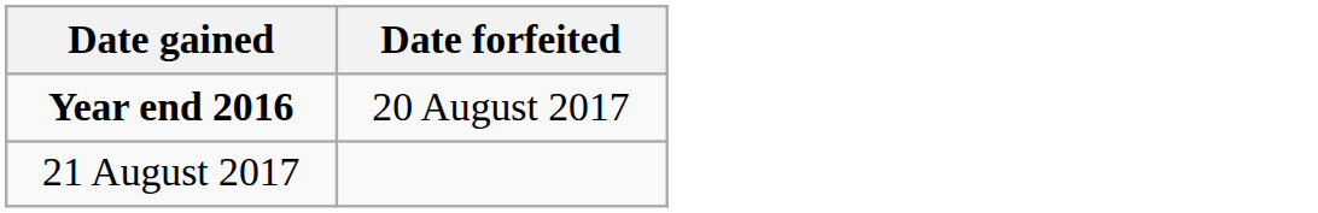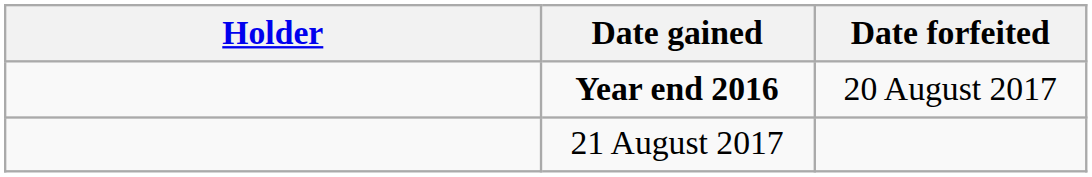+ column: Holder
